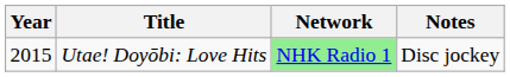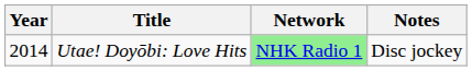Utae! Doyōbi: Love Hits | Year: 2015 -> 2014
